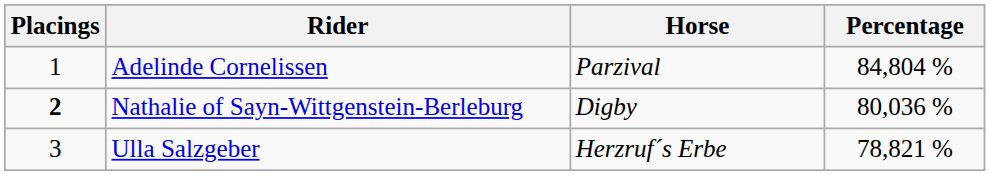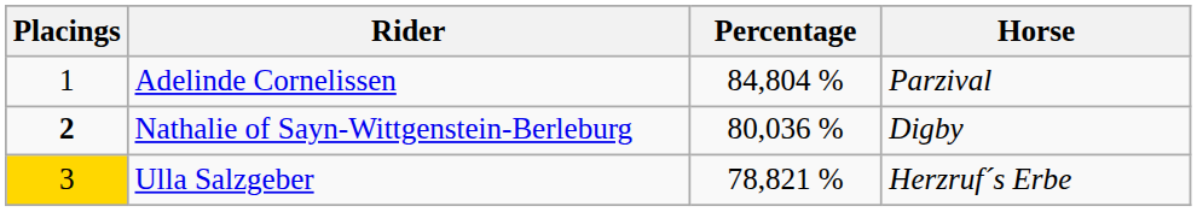columns swapped: Horse <-> Percentage
Ulla Salzgeber | Placings: no background -> gold background
